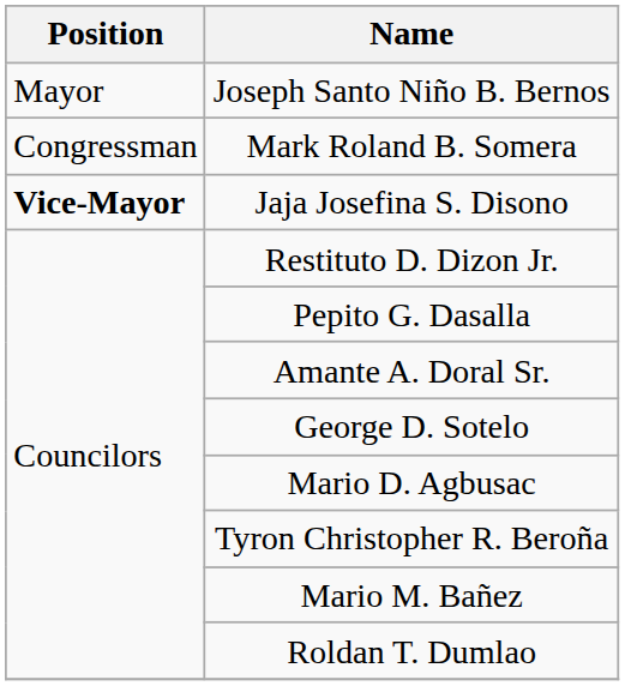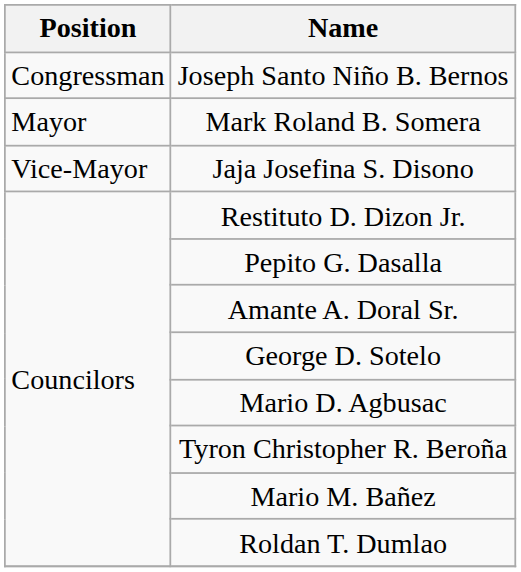Joseph Santo Niño B. Bernos | Position: Mayor -> Congressman
Mark Roland B. Somera | Position: Congressman -> Mayor
Jaja Josefina S. Disono | Position: bold -> normal
